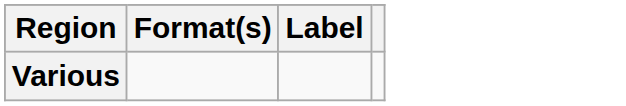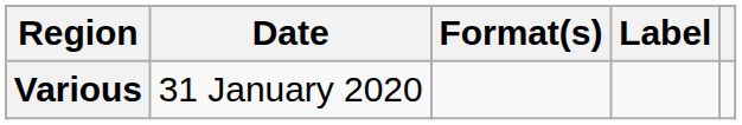+ column: Date | 31 January 2020
